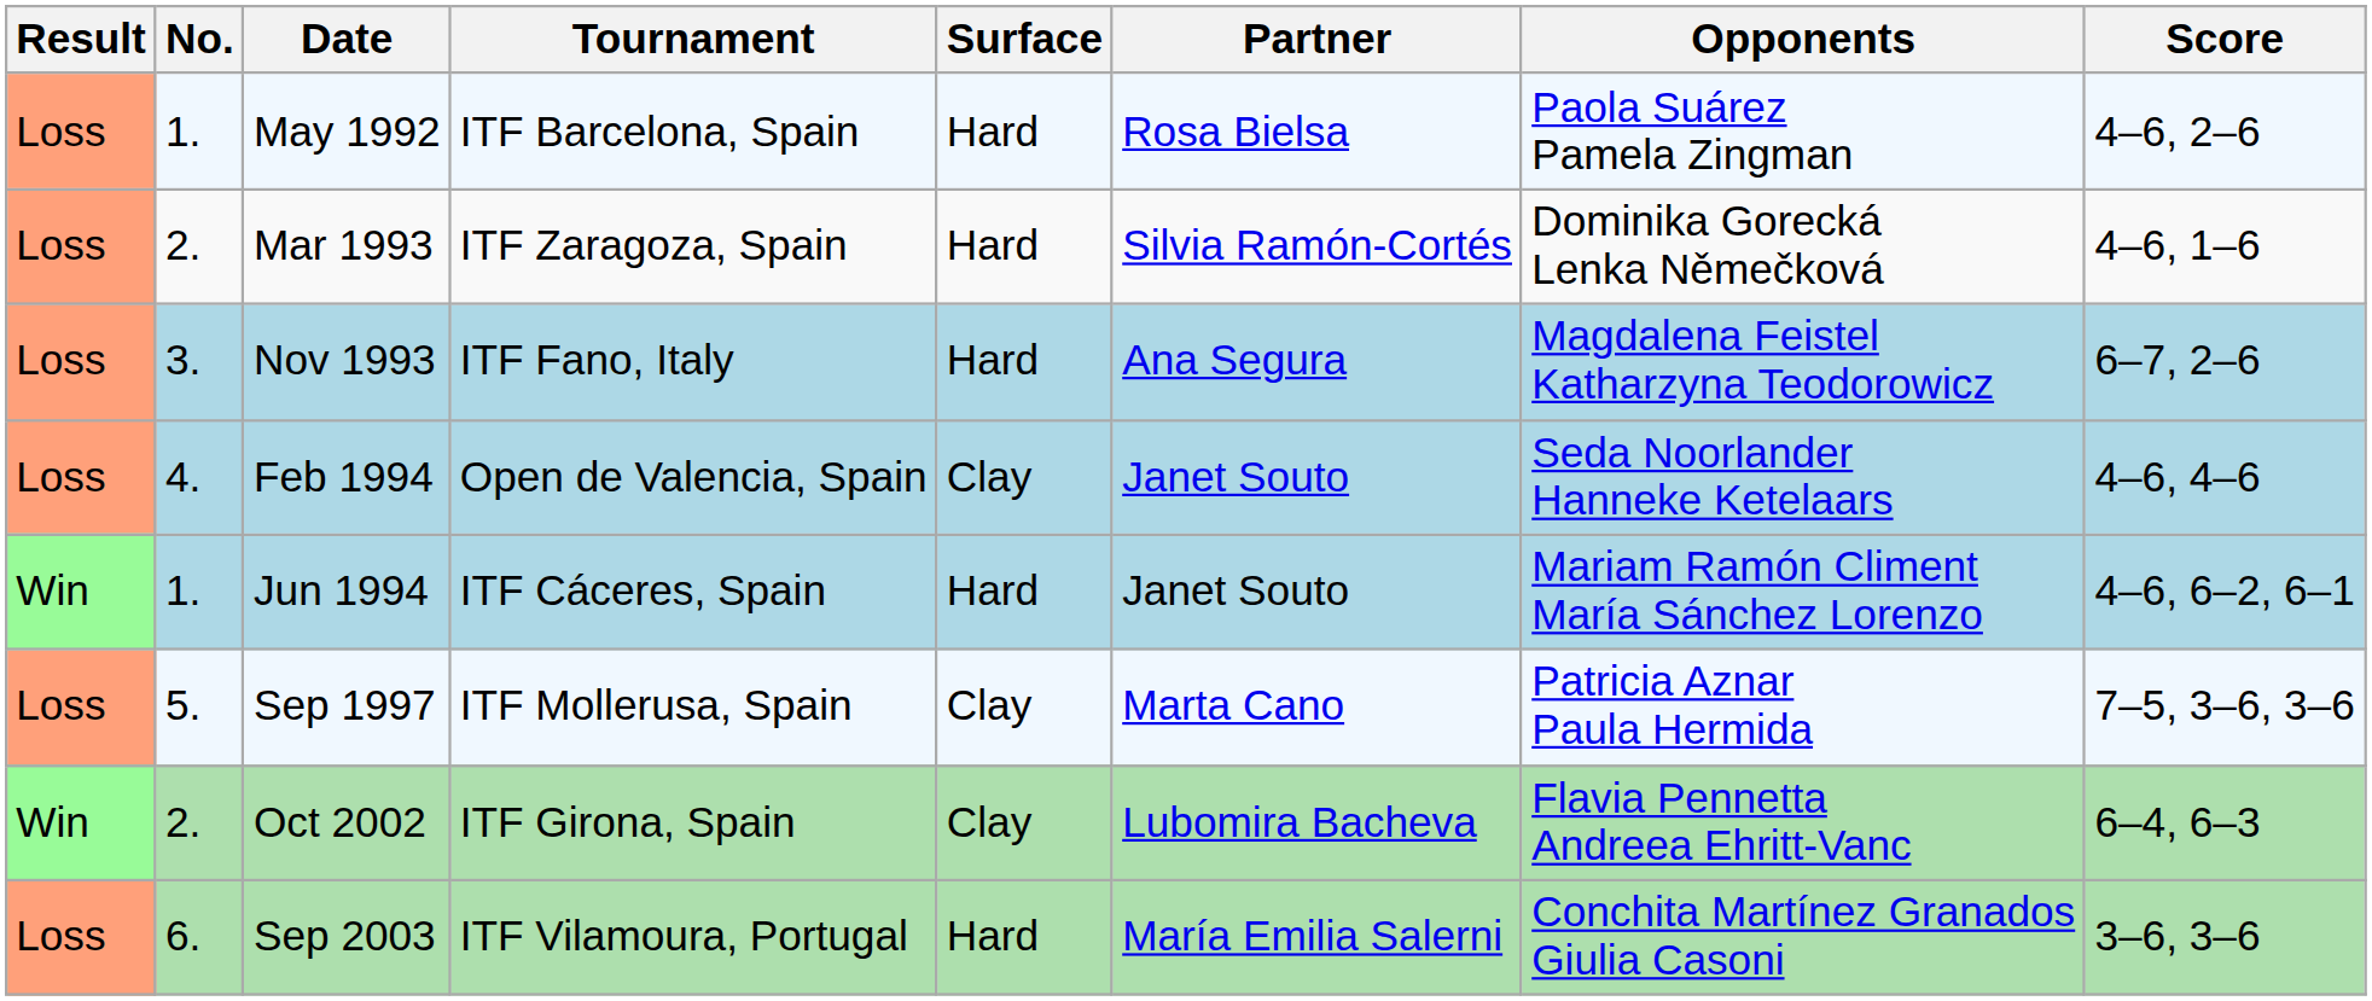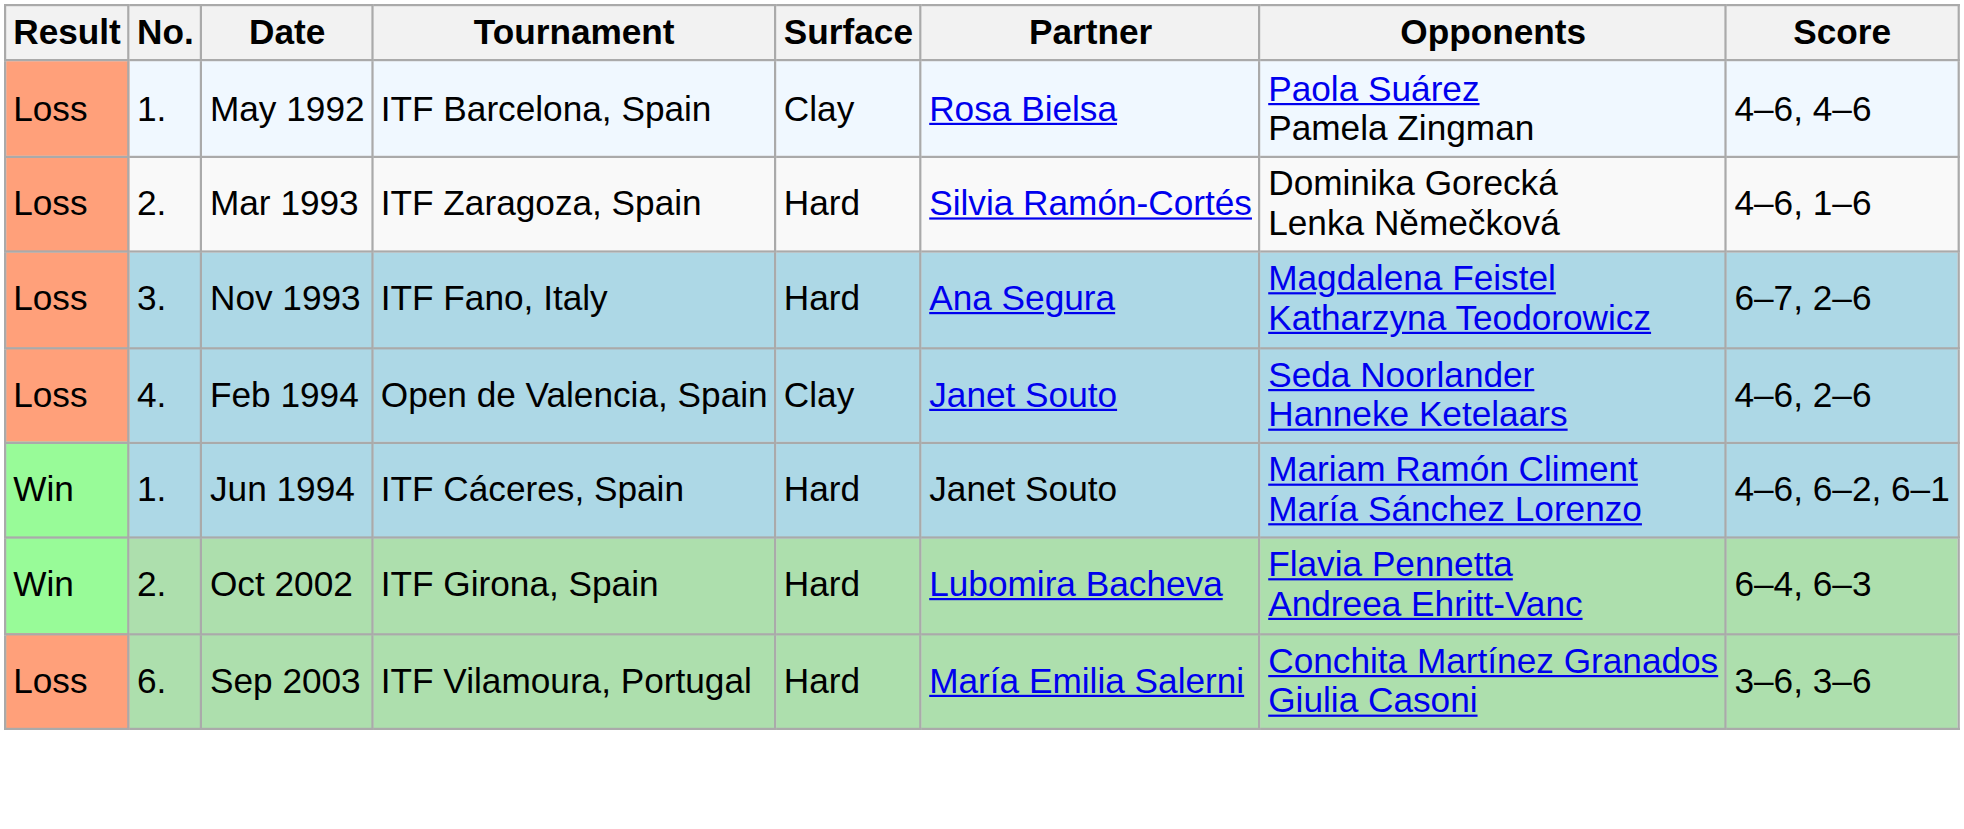May 1992 | Surface: Hard -> Clay
May 1992 | Score: 4–6, 2–6 -> 4–6, 4–6
Feb 1994 | Score: 4–6, 4–6 -> 4–6, 2–6
- row: Loss | 5. | Sep 1997 | ITF Mollerusa, Spain | Clay | Marta Cano | Patricia Aznar Paula Hermida | 7–5, 3–6, 3–6
Oct 2002 | Surface: Clay -> Hard
